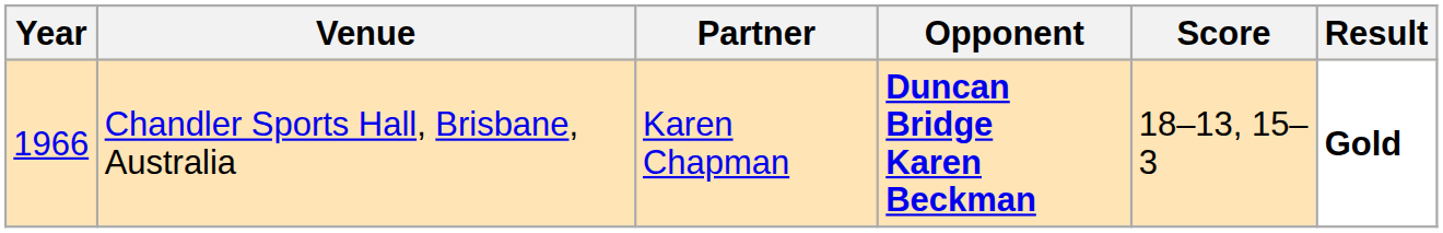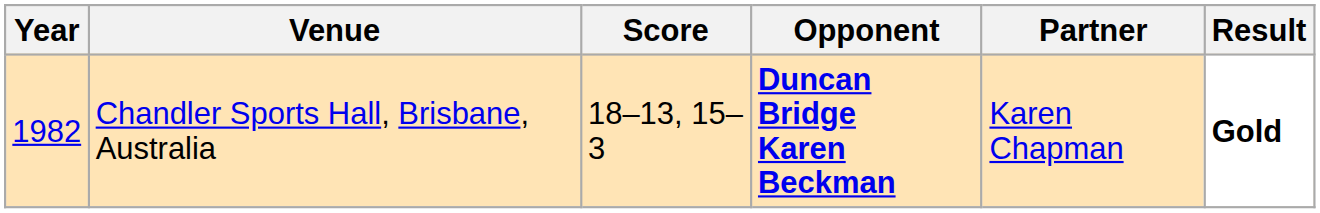columns swapped: Partner <-> Score
Chandler Sports Hall, Brisbane, Australia | Year: 1966 -> 1982
